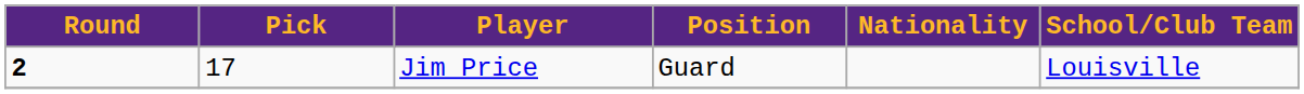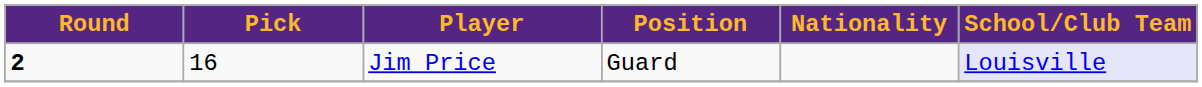Jim Price | Pick: 17 -> 16
Jim Price | School/Club Team: no background -> lavender background
